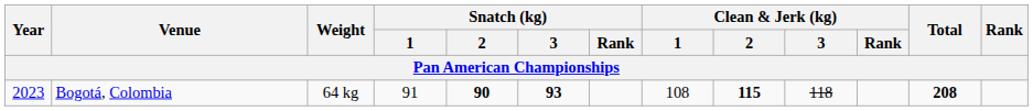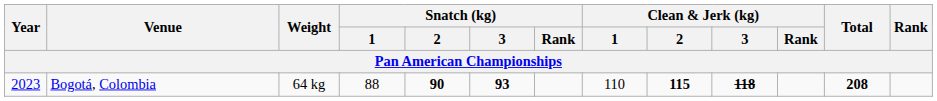Bogotá, Colombia | Snatch (kg) / 1: 91 -> 88
Bogotá, Colombia | Clean & Jerk (kg) / 1: 108 -> 110
Bogotá, Colombia | Clean & Jerk (kg) / 3: normal -> bold
